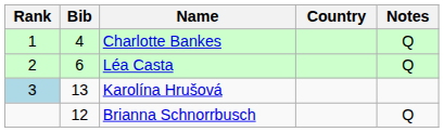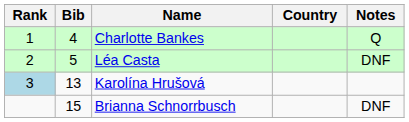Léa Casta | Bib: 6 -> 5
Léa Casta | Notes: Q -> DNF
Brianna Schnorrbusch | Bib: 12 -> 15
Brianna Schnorrbusch | Notes: Q -> DNF
